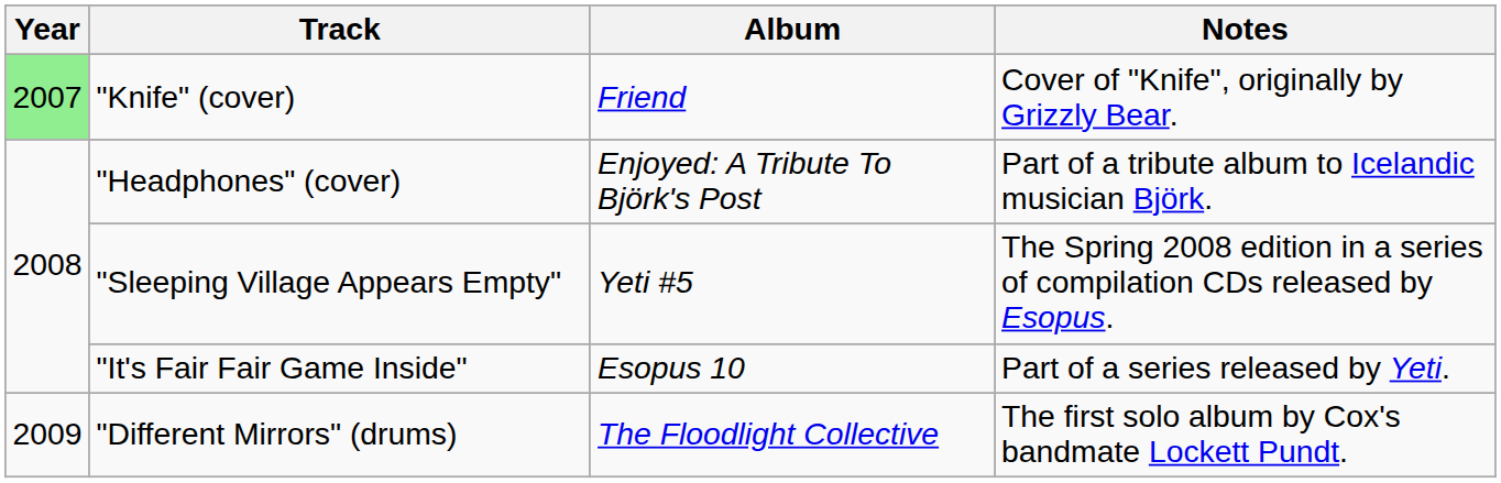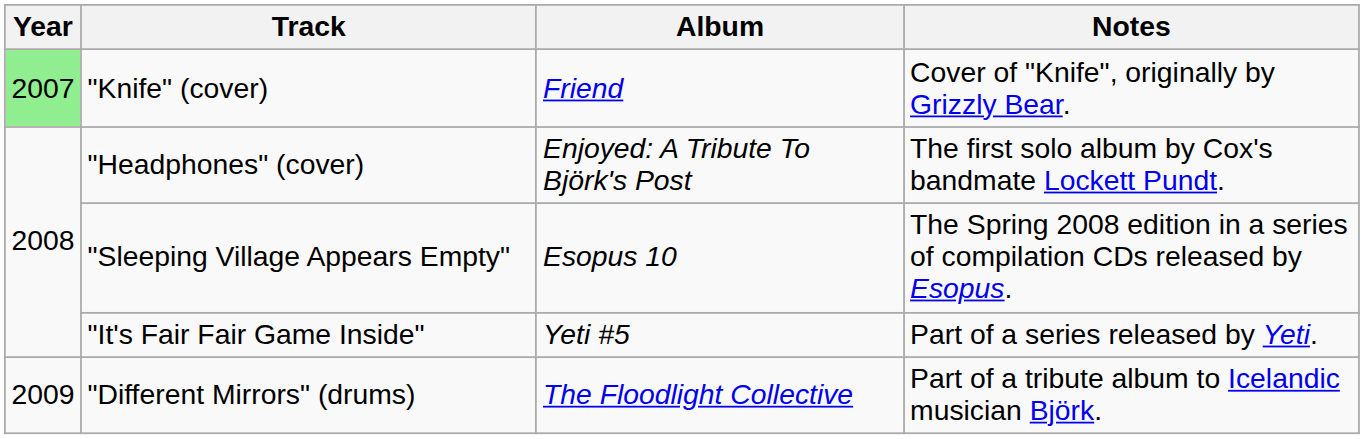"Headphones" (cover) | Notes: Part of a tribute album to Icelandic musician Björk. -> The first solo album by Cox's bandmate Lockett Pundt.
"Sleeping Village Appears Empty" | Album: Yeti #5 -> Esopus 10
"It's Fair Fair Game Inside" | Album: Esopus 10 -> Yeti #5
"Different Mirrors" (drums) | Notes: The first solo album by Cox's bandmate Lockett Pundt. -> Part of a tribute album to Icelandic musician Björk.
